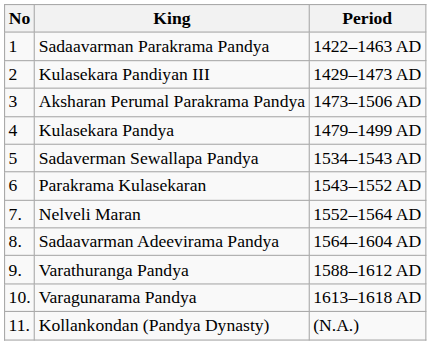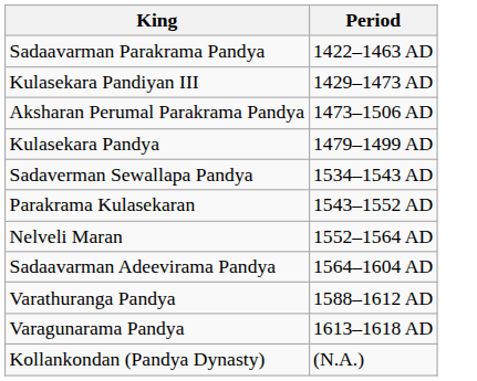- column: No | 1 | 2 | 3 | 4 | 5 | 6 | 7. | 8. | 9. | 10. | 11.
